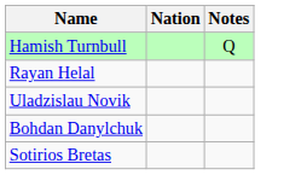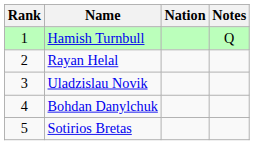+ column: Rank | 1 | 2 | 3 | 4 | 5
